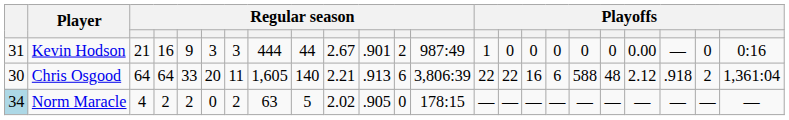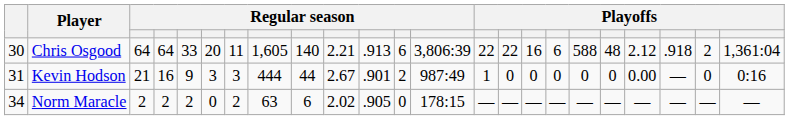rows swapped: Chris Osgood <-> Kevin Hodson
Norm Maracle | column 1: lightblue background -> no background
Norm Maracle | column 3: 4 -> 2
Norm Maracle | column 9: 5 -> 6
